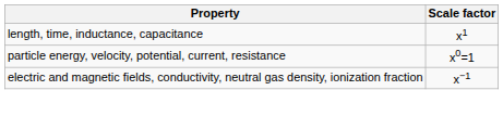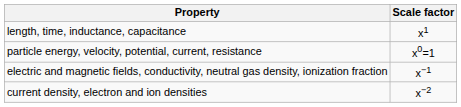+ row: current density, electron and ion densities | x−2
